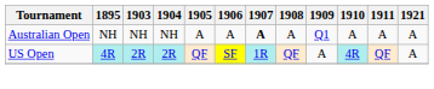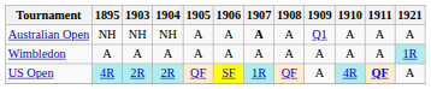+ row: Wimbledon | A | A | A | A | A | A | A | A | A | A | 1R
US Open | 1911: normal -> bold
